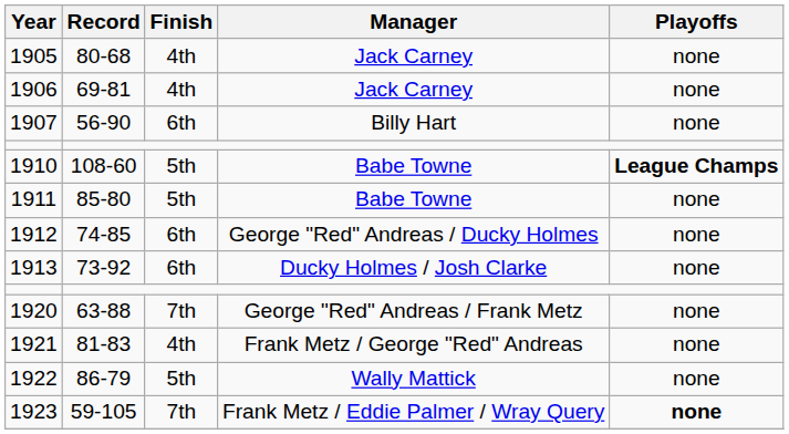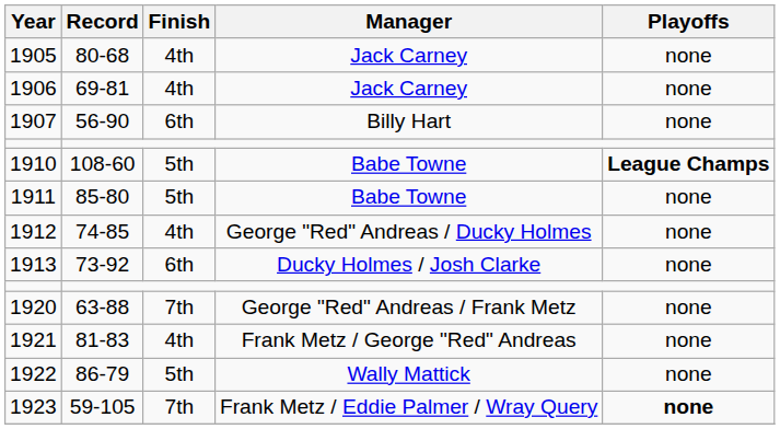1912 | Finish: 6th -> 4th
